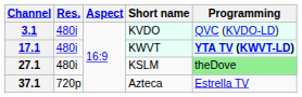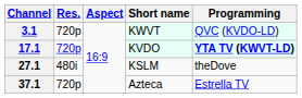3.1 | Res.: 480i -> 720p
3.1 | Short name: KVDO -> KWVT
17.1 | Res.: 480i -> 720p
17.1 | Short name: KWVT -> KVDO
27.1 | Programming: lightgreen background -> no background
